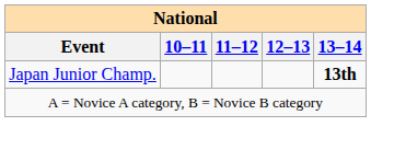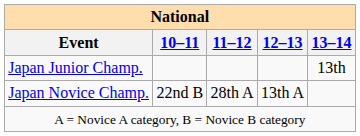Japan Junior Champ. | 13–14: bold -> normal
+ row: Japan Novice Champ. | 22nd B | 28th A | 13th A
